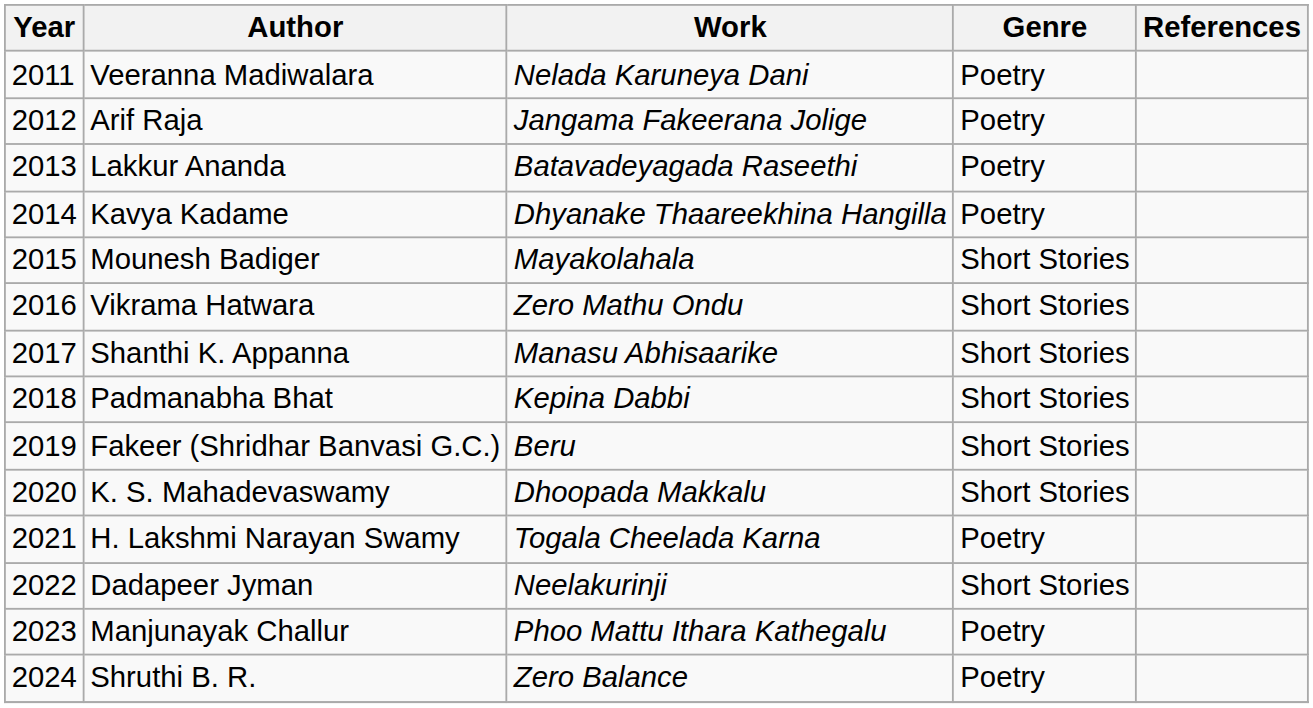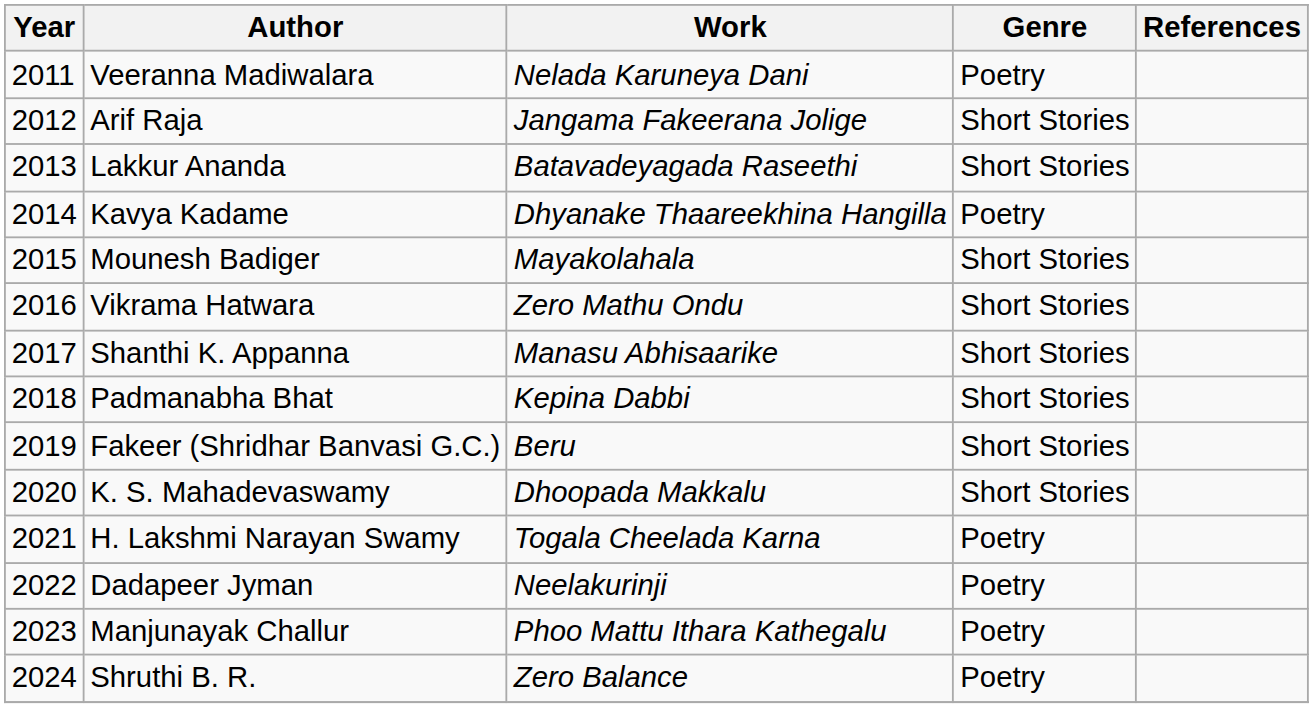Arif Raja | Genre: Poetry -> Short Stories
Lakkur Ananda | Genre: Poetry -> Short Stories
Dadapeer Jyman | Genre: Short Stories -> Poetry
